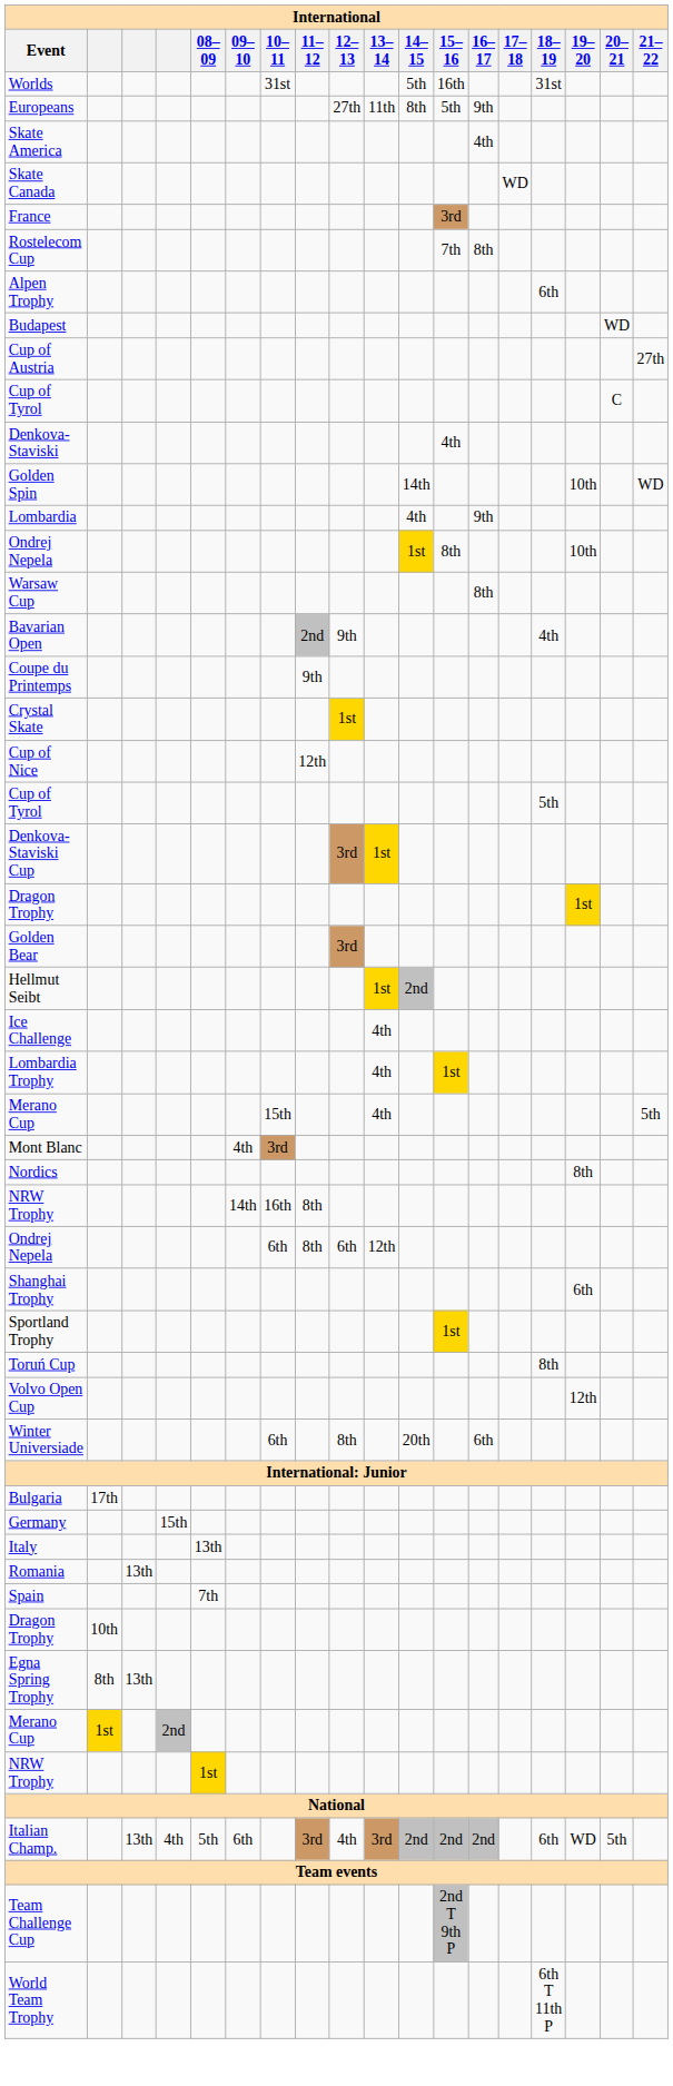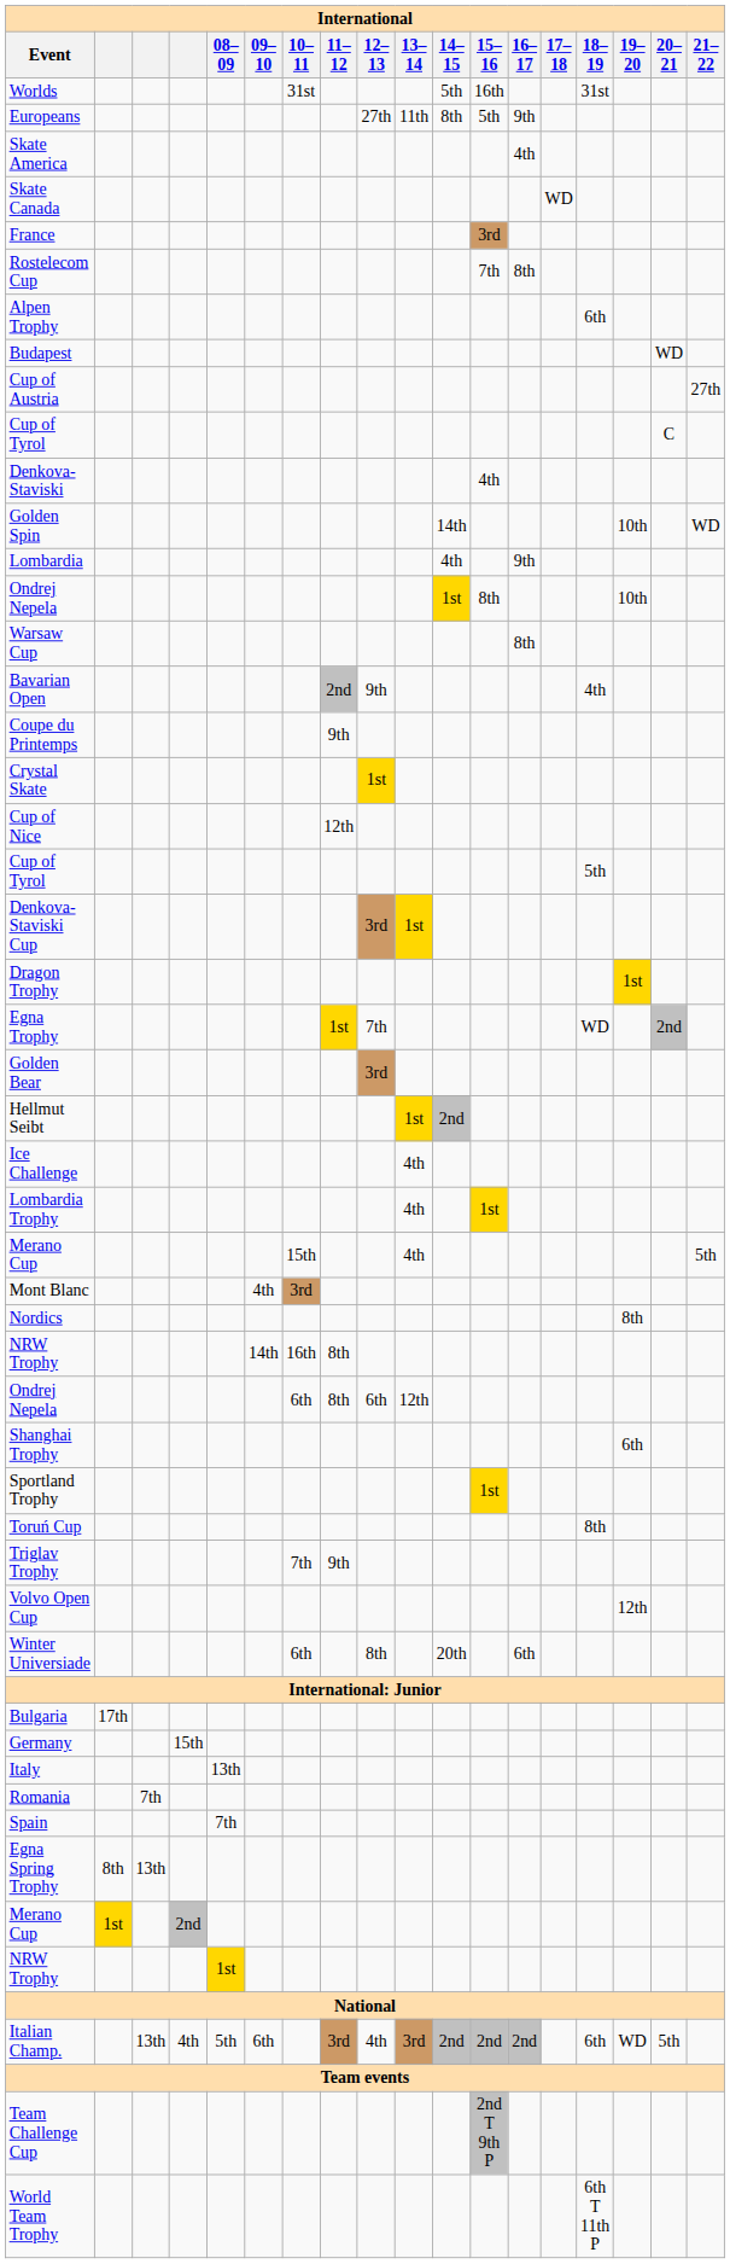+ row: Egna Trophy | 1st | 7th | WD | 2nd
+ row: Triglav Trophy | 7th | 9th
Romania | column 3: 13th -> 7th
- row: Dragon Trophy | 10th
